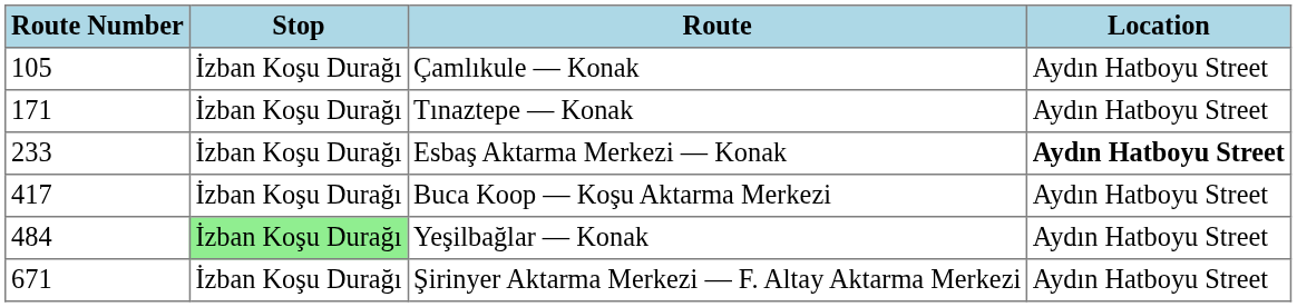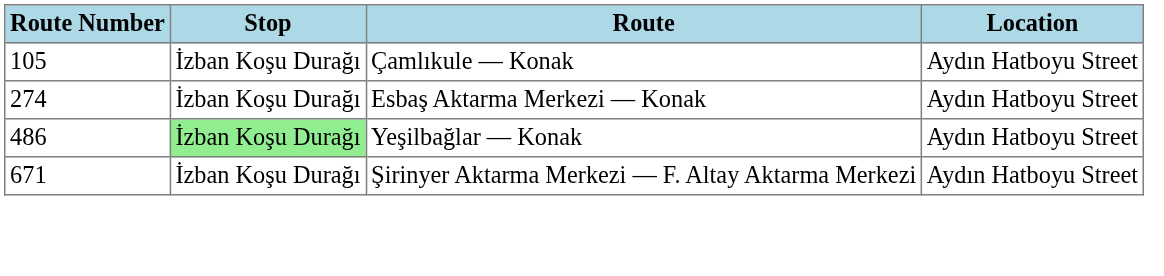- row: 171 | İzban Koşu Durağı | Tınaztepe — Konak | Aydın Hatboyu Street
Esbaş Aktarma Merkezi — Konak | Route Number: 233 -> 274
Esbaş Aktarma Merkezi — Konak | Location: bold -> normal
- row: 417 | İzban Koşu Durağı | Buca Koop — Koşu Aktarma Merkezi | Aydın Hatboyu Street
Yeşilbağlar — Konak | Route Number: 484 -> 486
